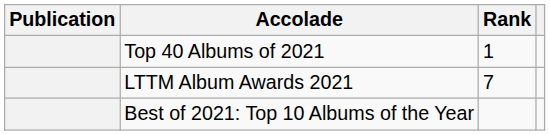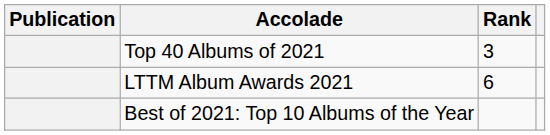Top 40 Albums of 2021 | Rank: 1 -> 3
LTTM Album Awards 2021 | Rank: 7 -> 6
